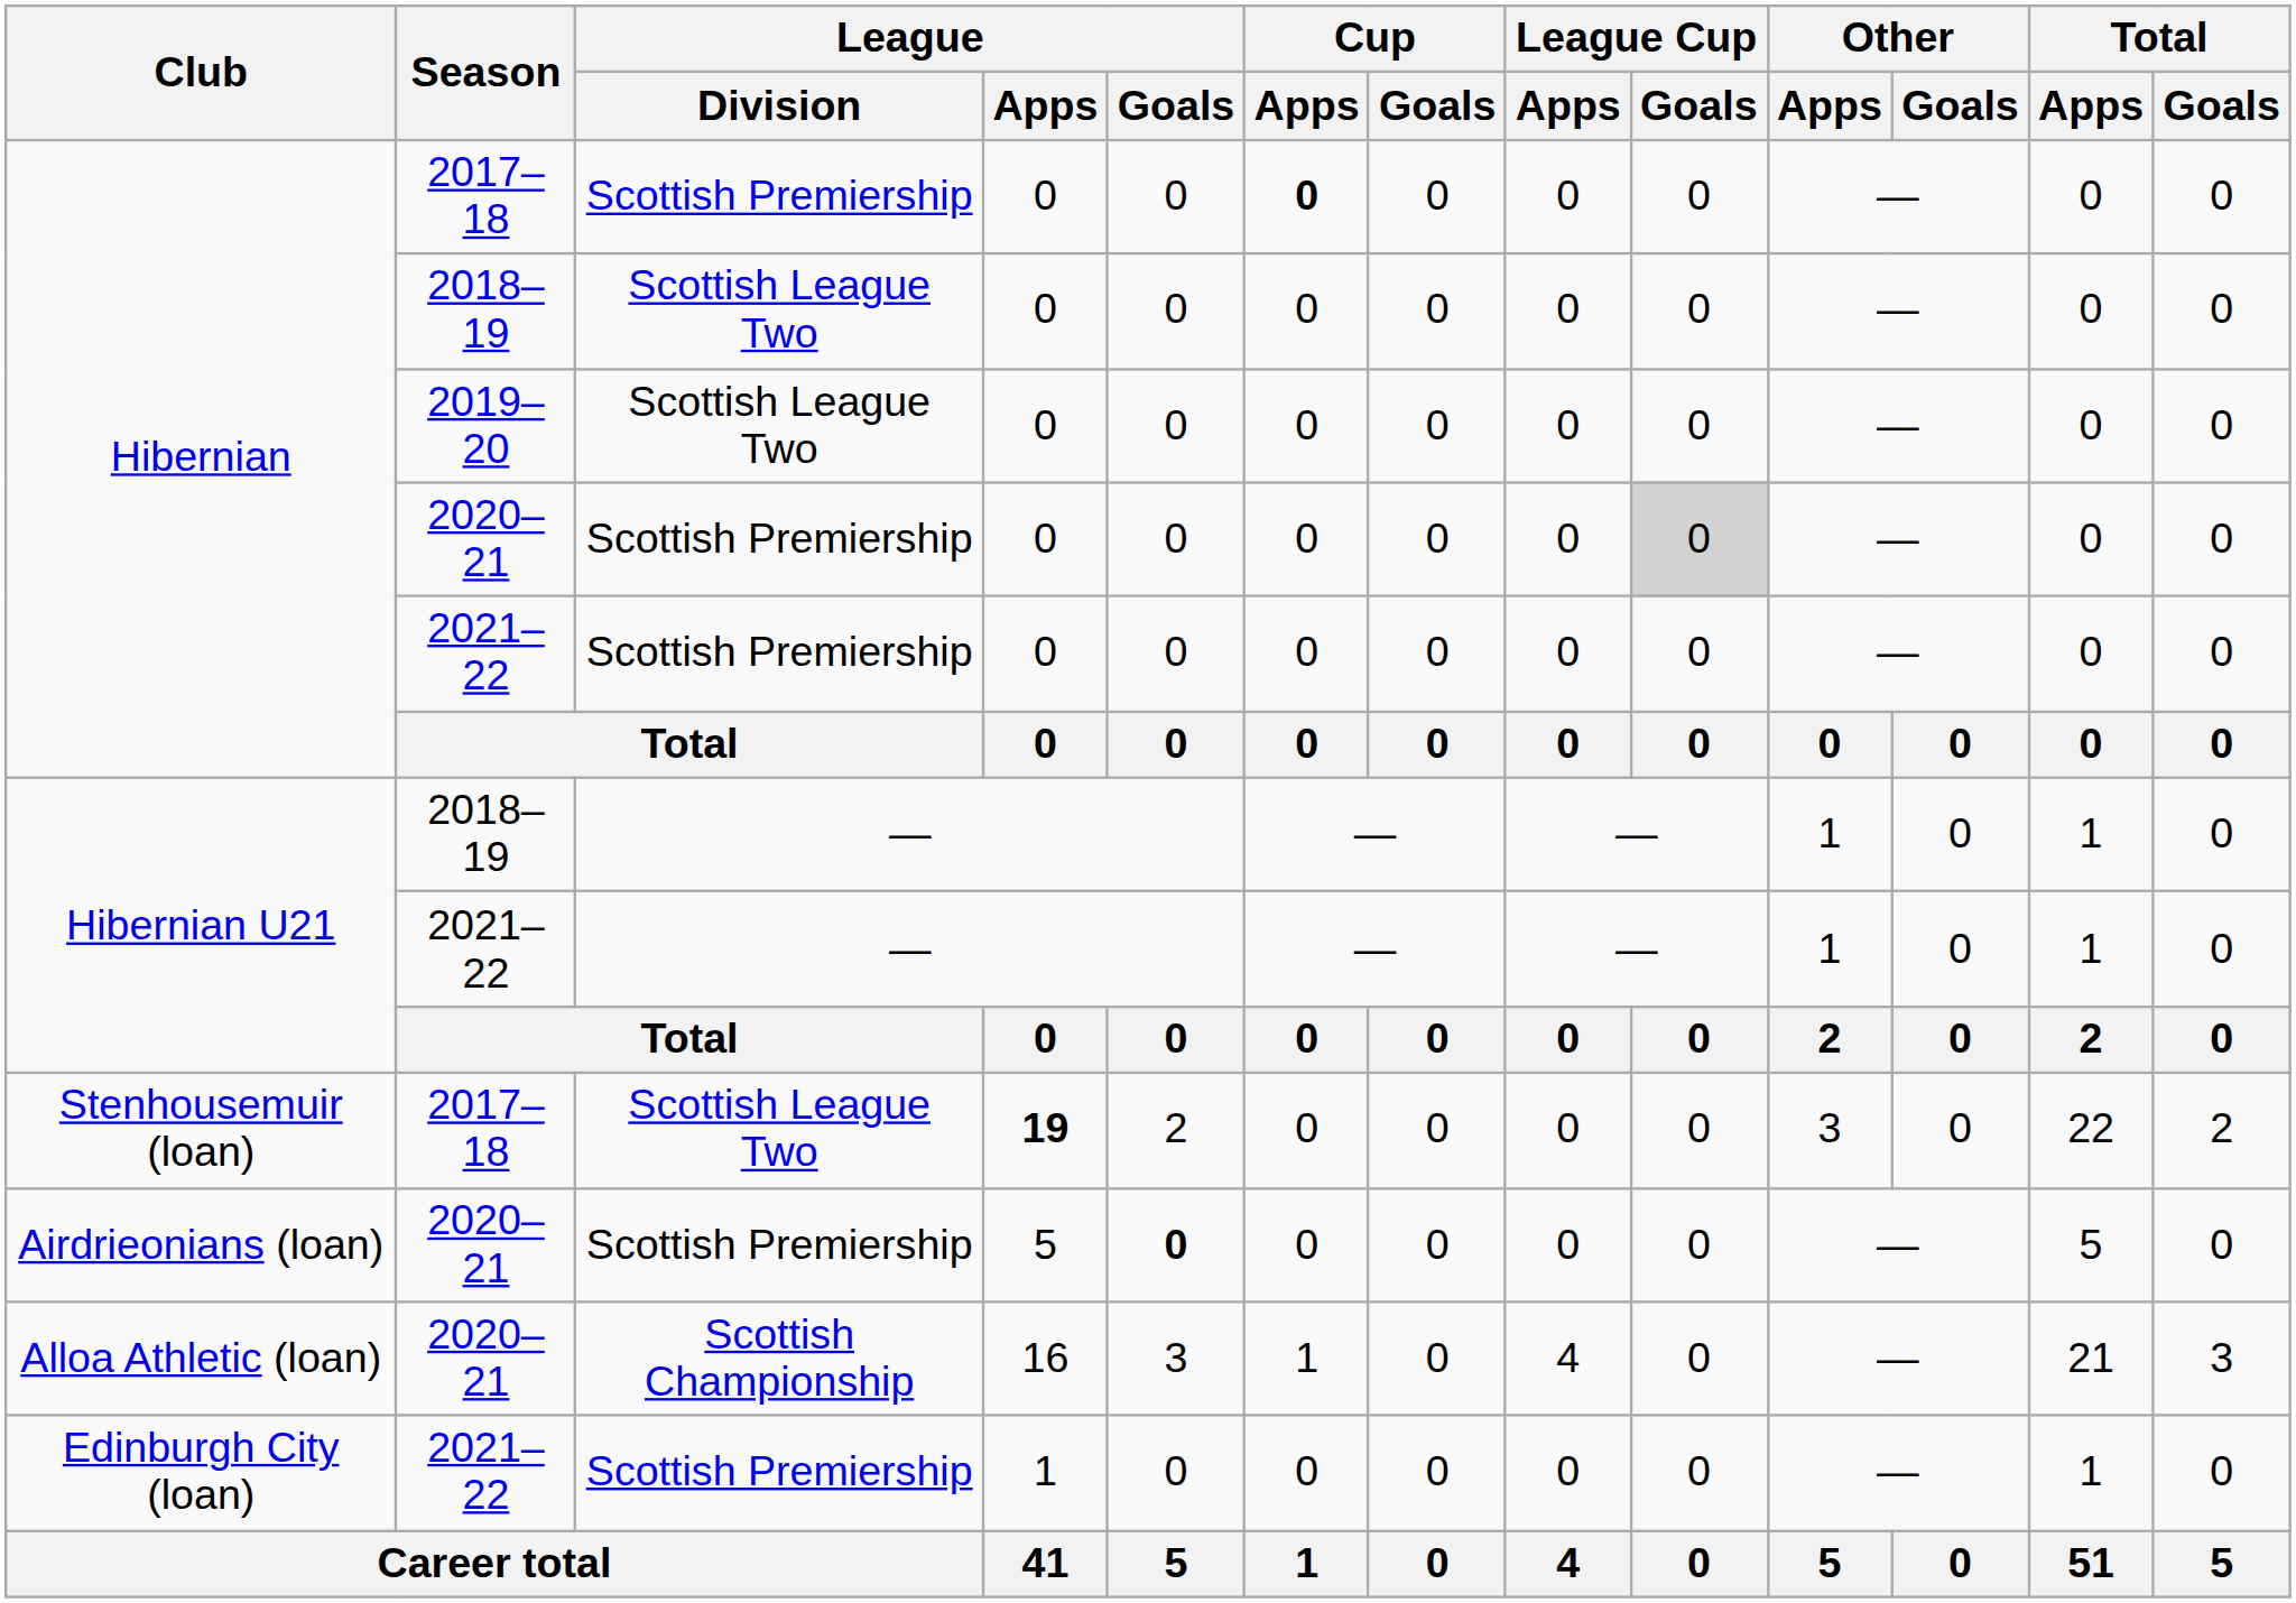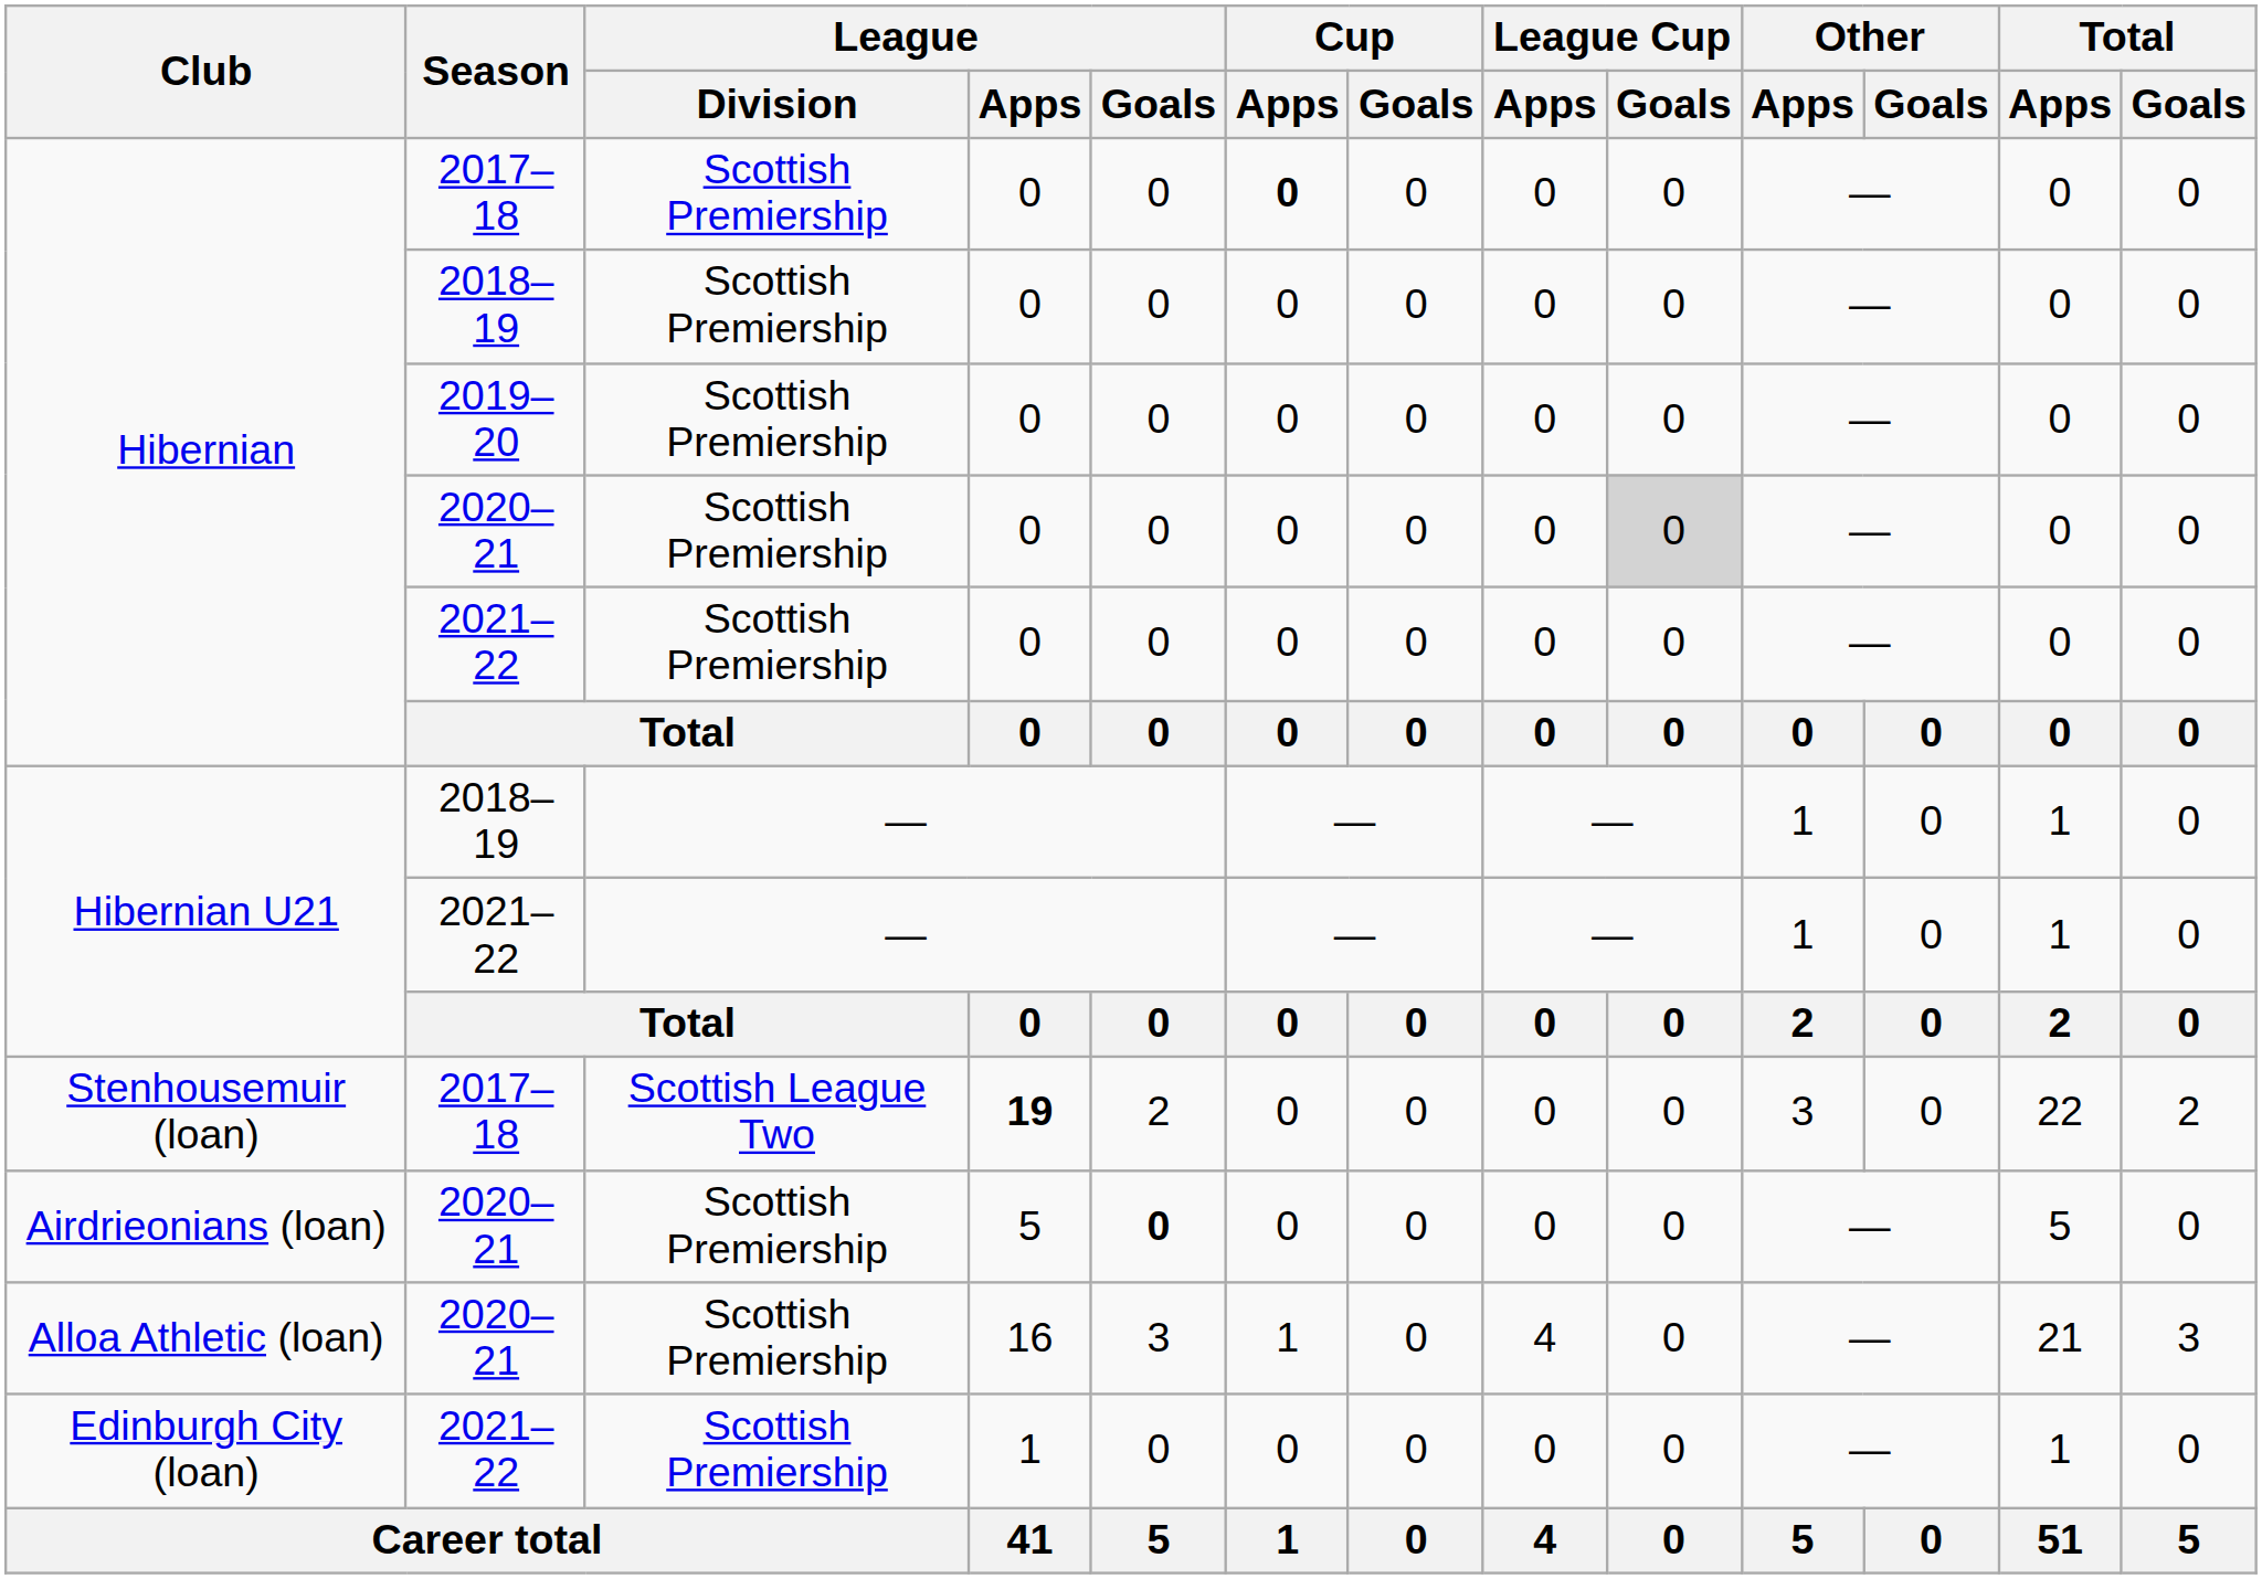Hibernian / 2018–19 | League / Division: Scottish League Two -> Scottish Premiership
Hibernian / 2019–20 | League / Division: Scottish League Two -> Scottish Premiership
Alloa Athletic (loan) | League / Division: Scottish Championship -> Scottish Premiership
